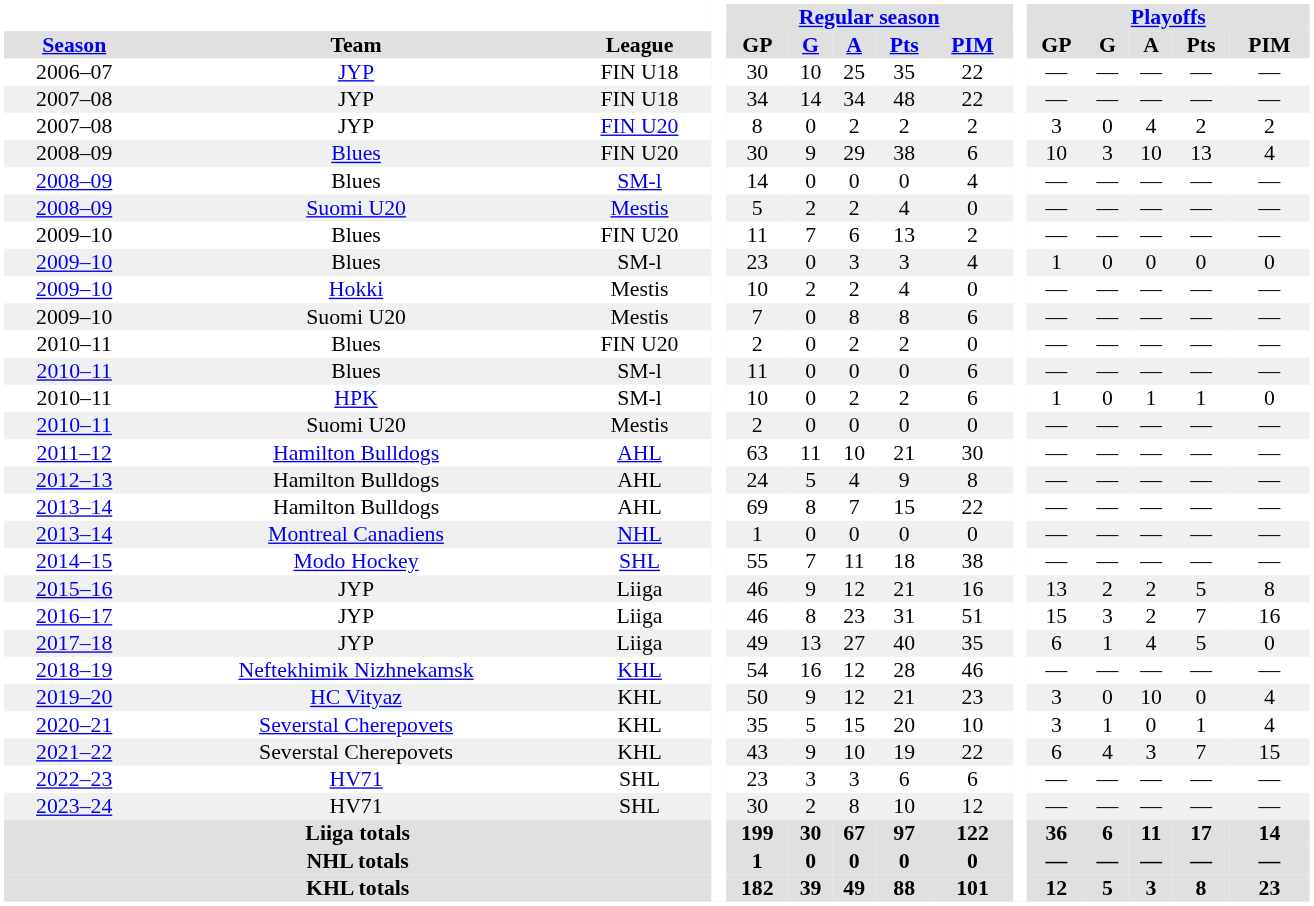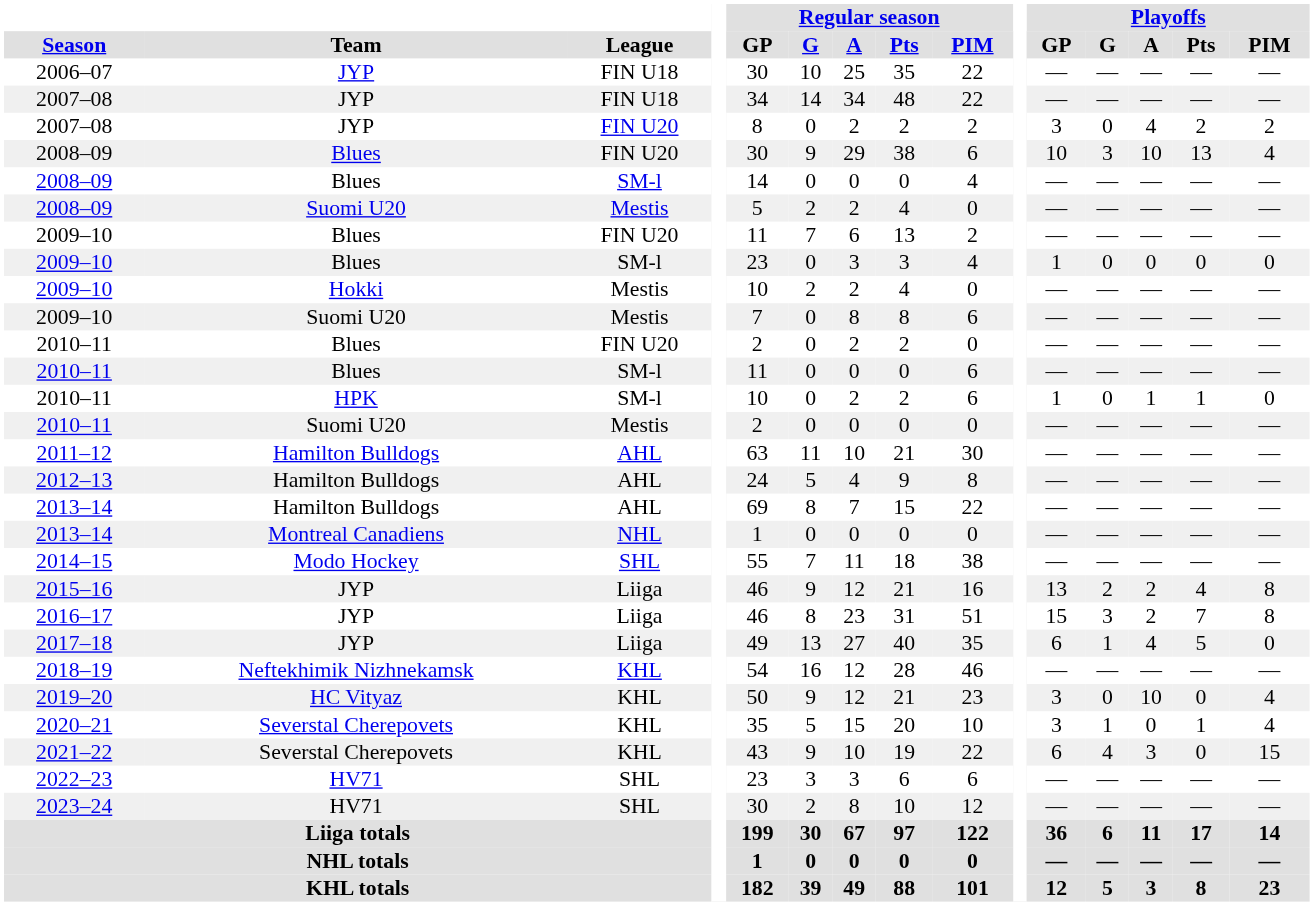2015–16 | Playoffs / Pts: 5 -> 4
2016–17 | Playoffs / PIM: 16 -> 8
2021–22 | Playoffs / Pts: 7 -> 0
